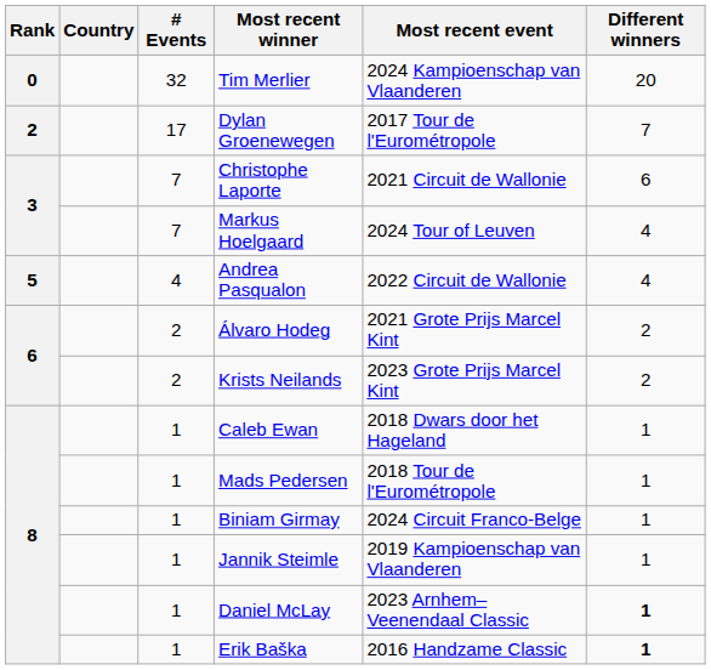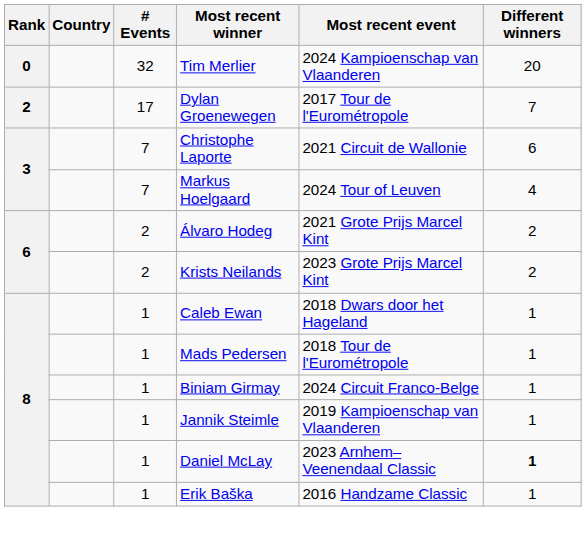- row: 5 | 4 | Andrea Pasqualon | 2022 Circuit de Wallonie | 4
Erik Baška | Different winners: bold -> normal
